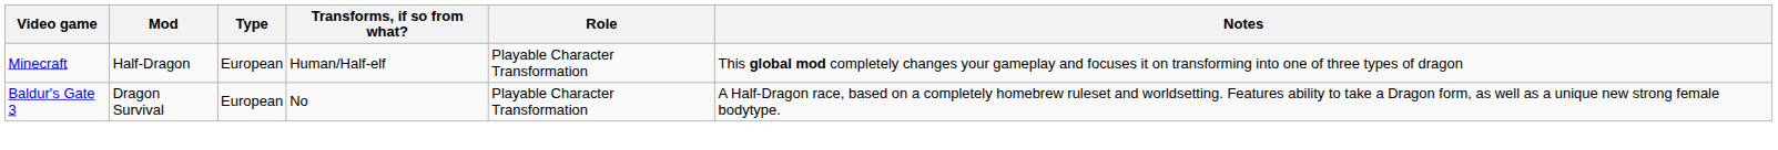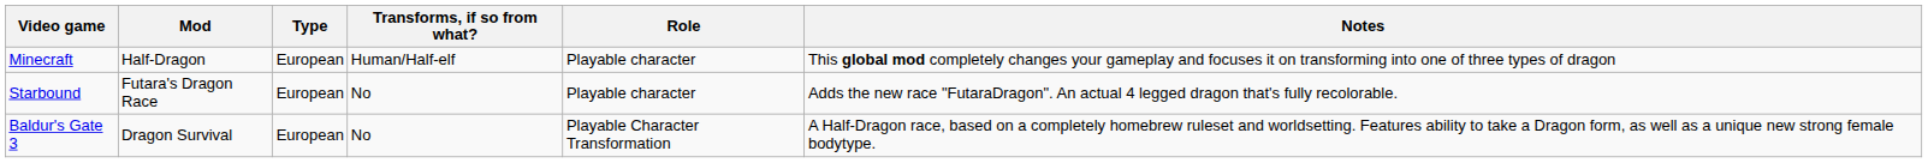Minecraft | Role: Playable Character Transformation -> Playable character
+ row: Starbound | Futara's Dragon Race | European | No | Playable character | Adds the new race "FutaraDragon". An actual 4 legged dragon that's fully recolorable.
